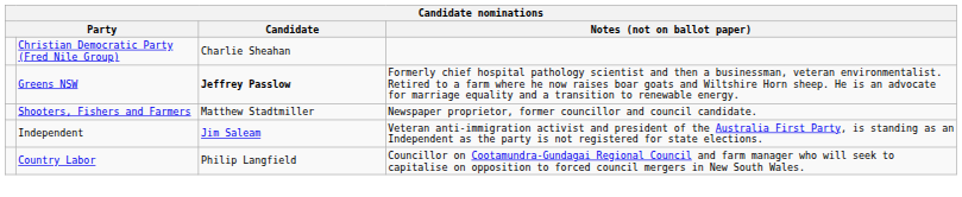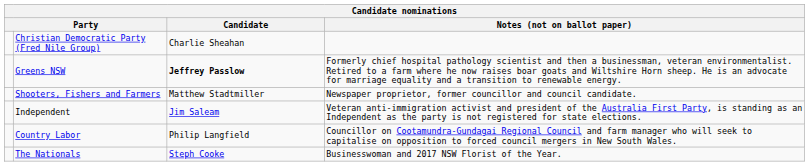+ row: The Nationals | Steph Cooke | Businesswoman and 2017 NSW Florist of the Year.
